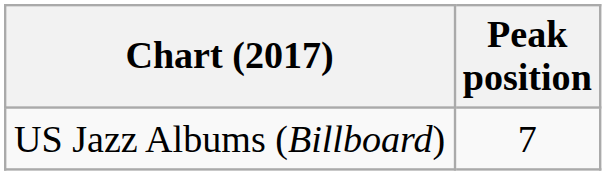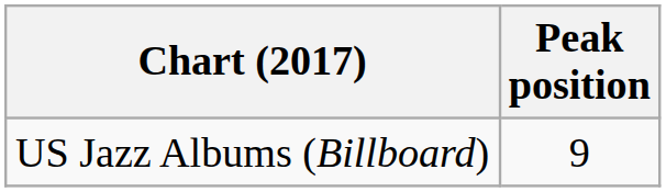US Jazz Albums (Billboard) | Peak position: 7 -> 9
